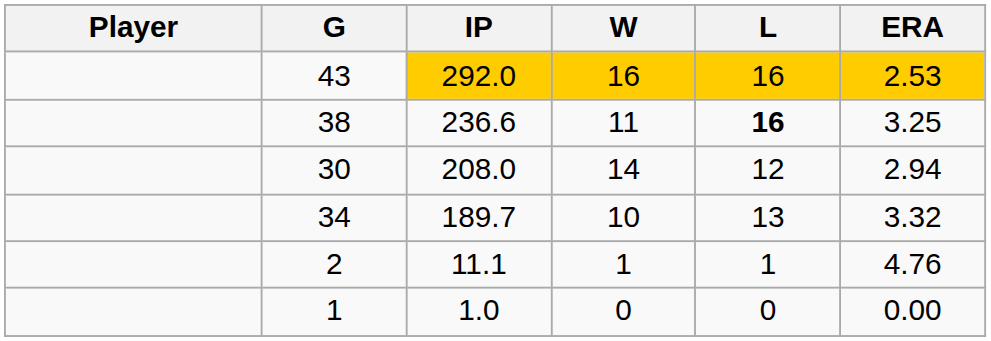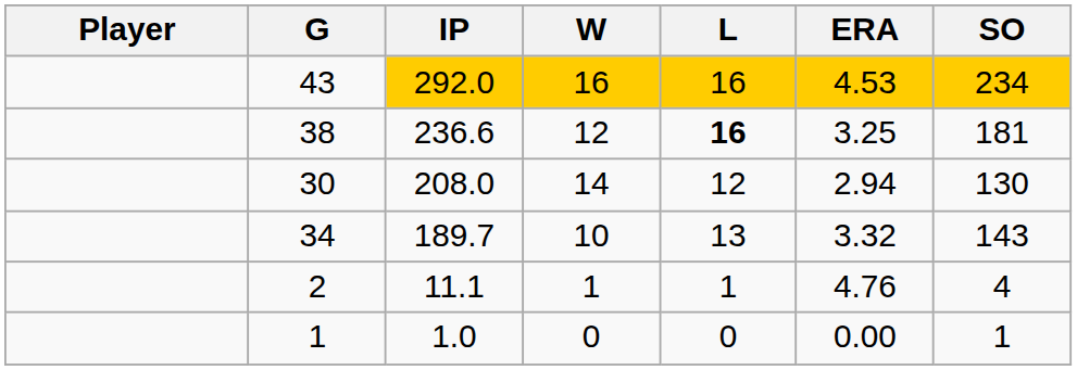+ column: SO | 234 | 181 | 130 | 143 | 4 | 1
43 | ERA: 2.53 -> 4.53
38 | W: 11 -> 12
